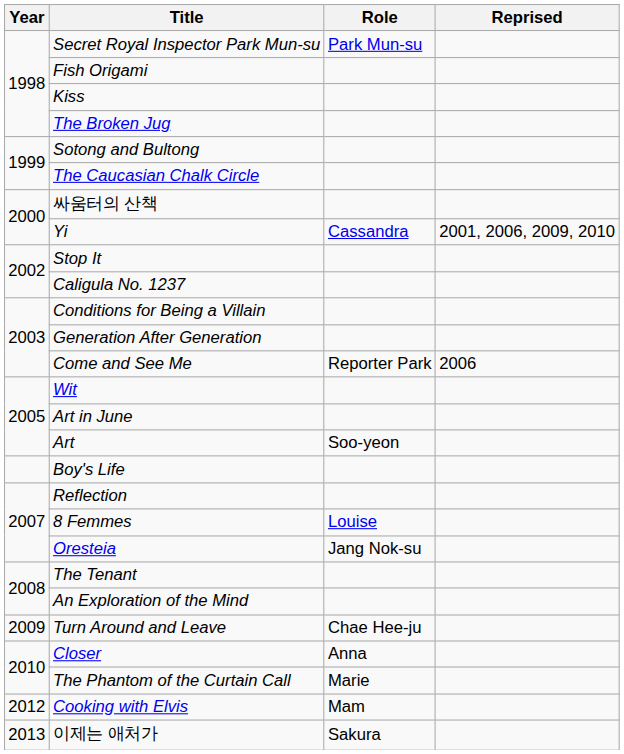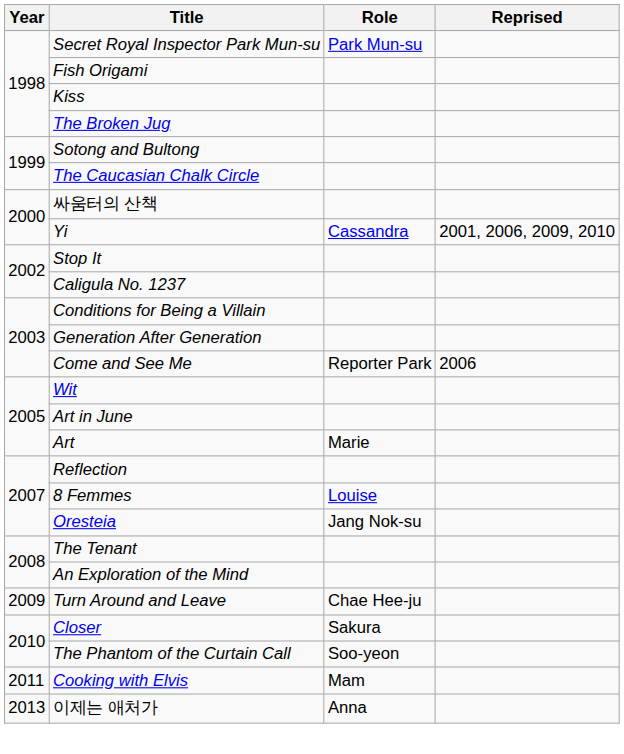Art | Role: Soo-yeon -> Marie
- row: Boy's Life
Closer | Role: Anna -> Sakura
The Phantom of the Curtain Call | Role: Marie -> Soo-yeon
Cooking with Elvis | Year: 2012 -> 2011
이제는 애처가 | Role: Sakura -> Anna
